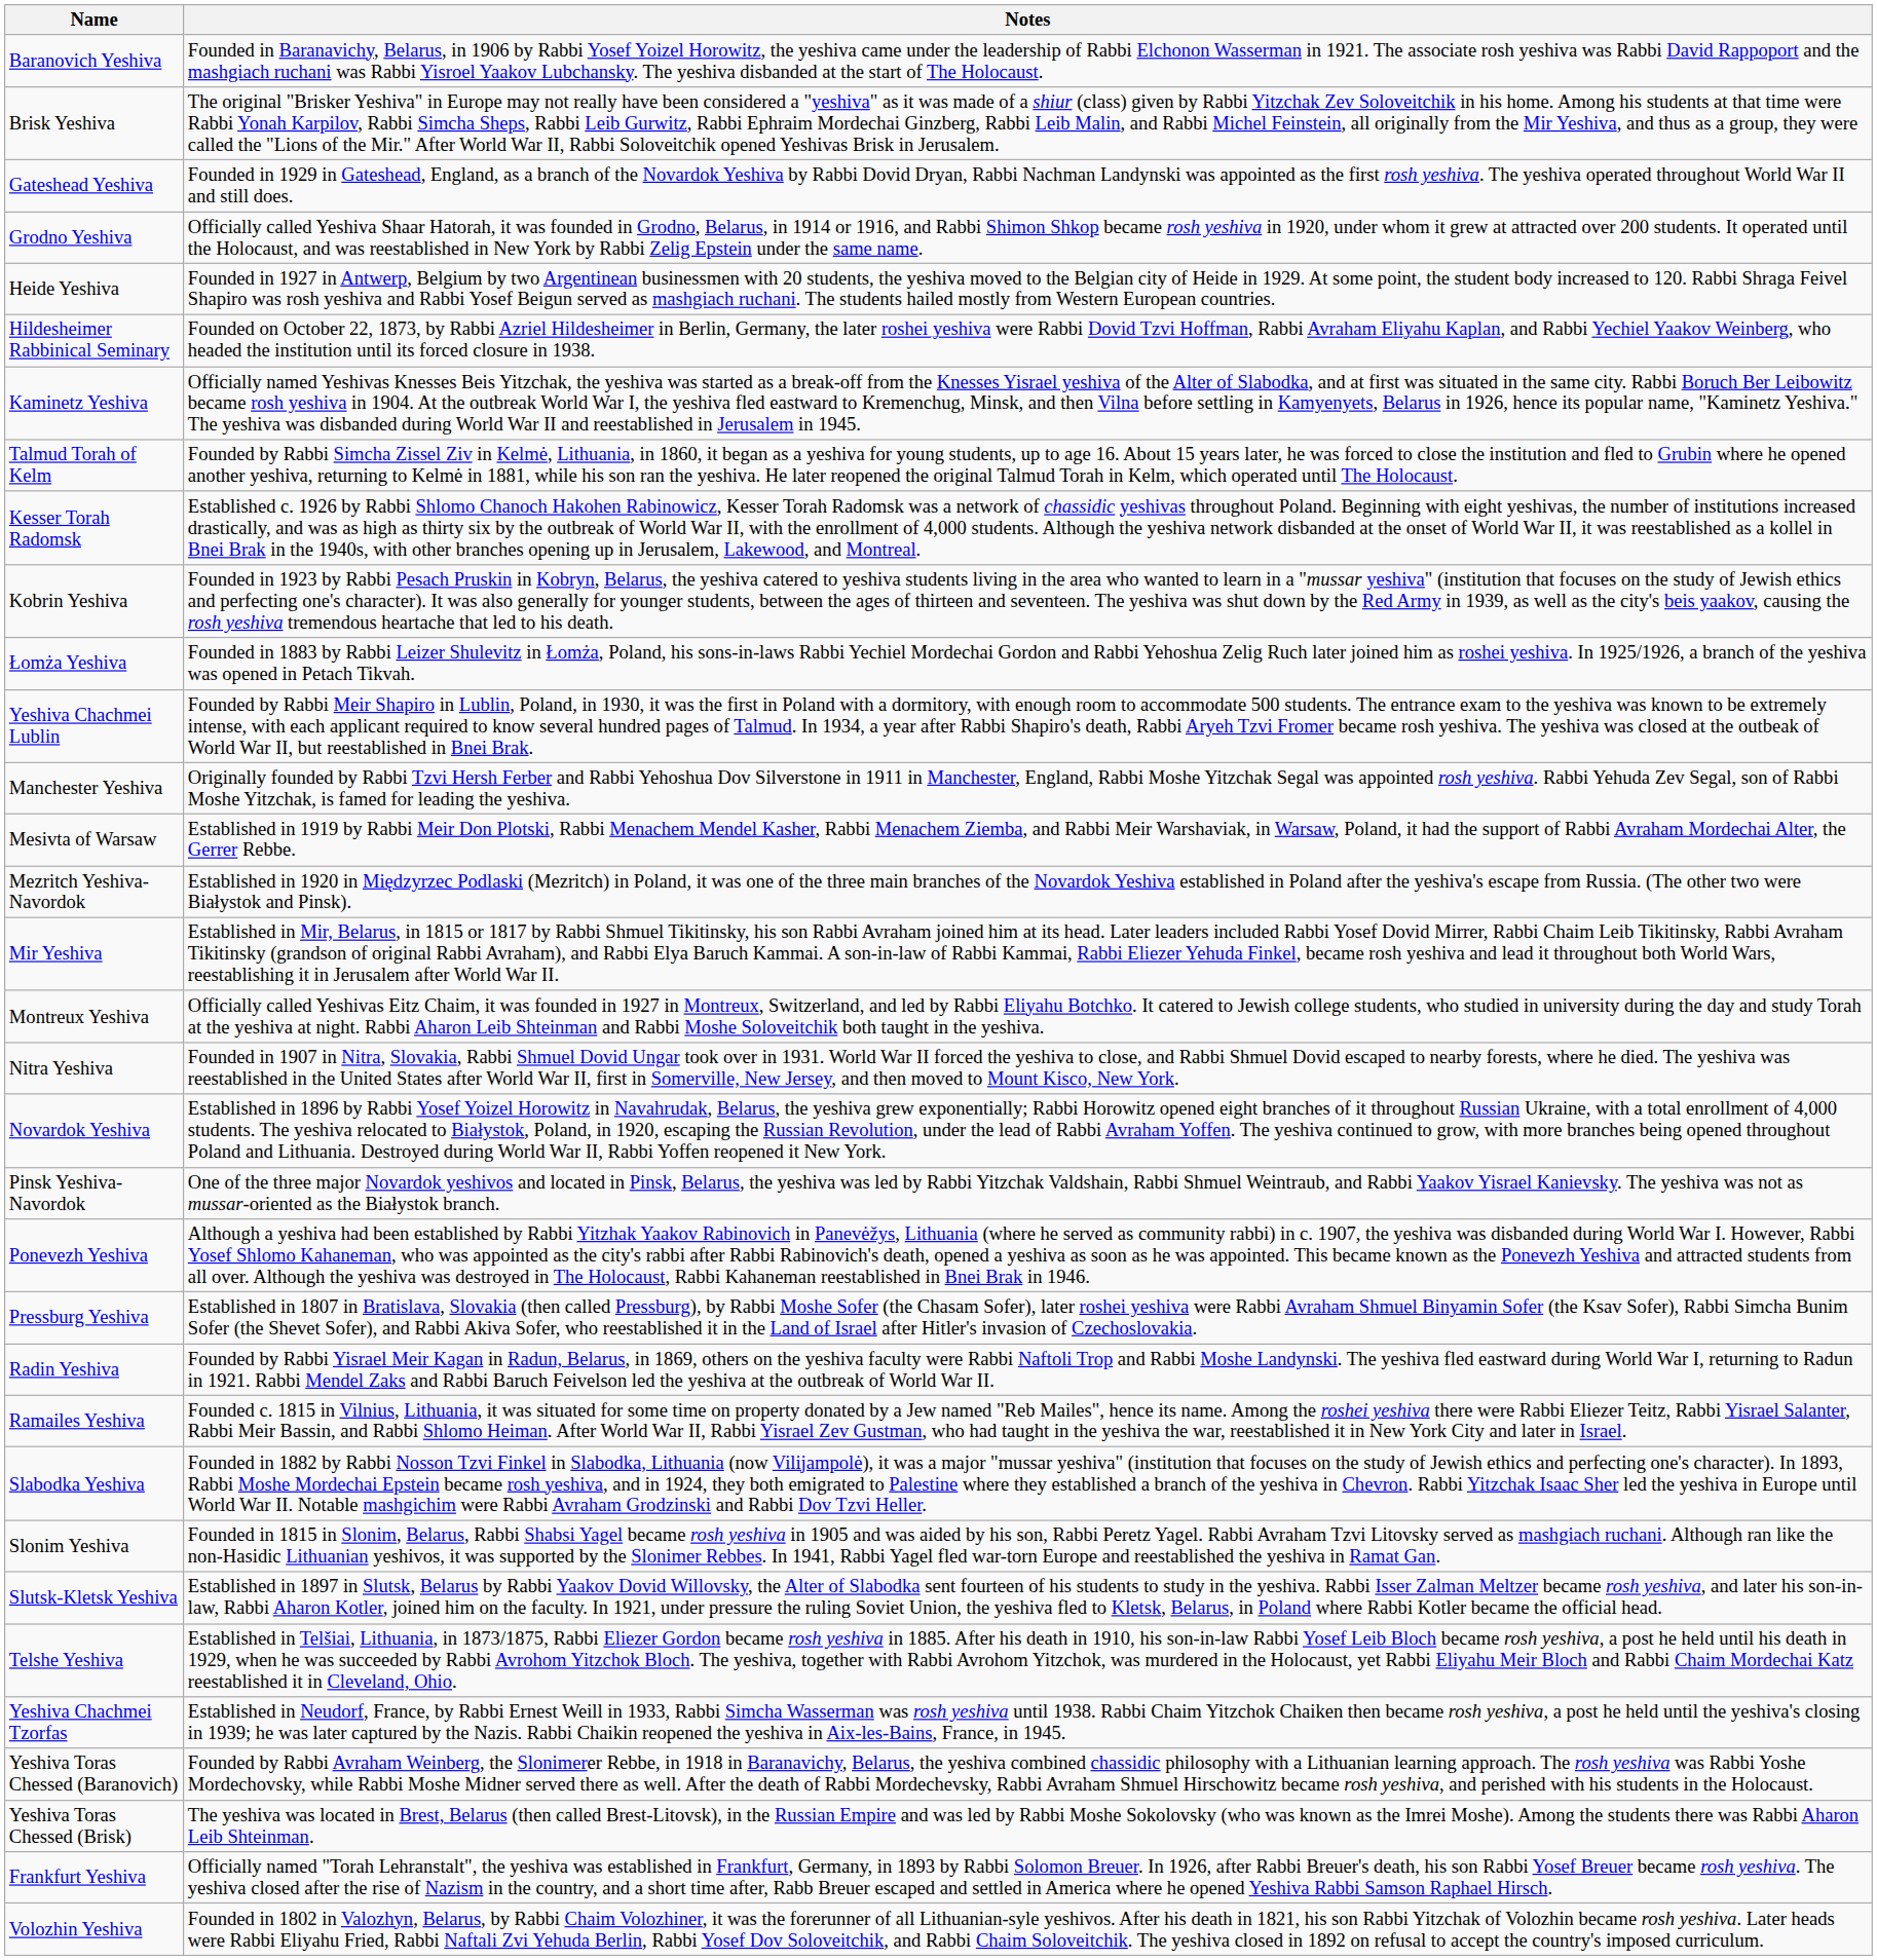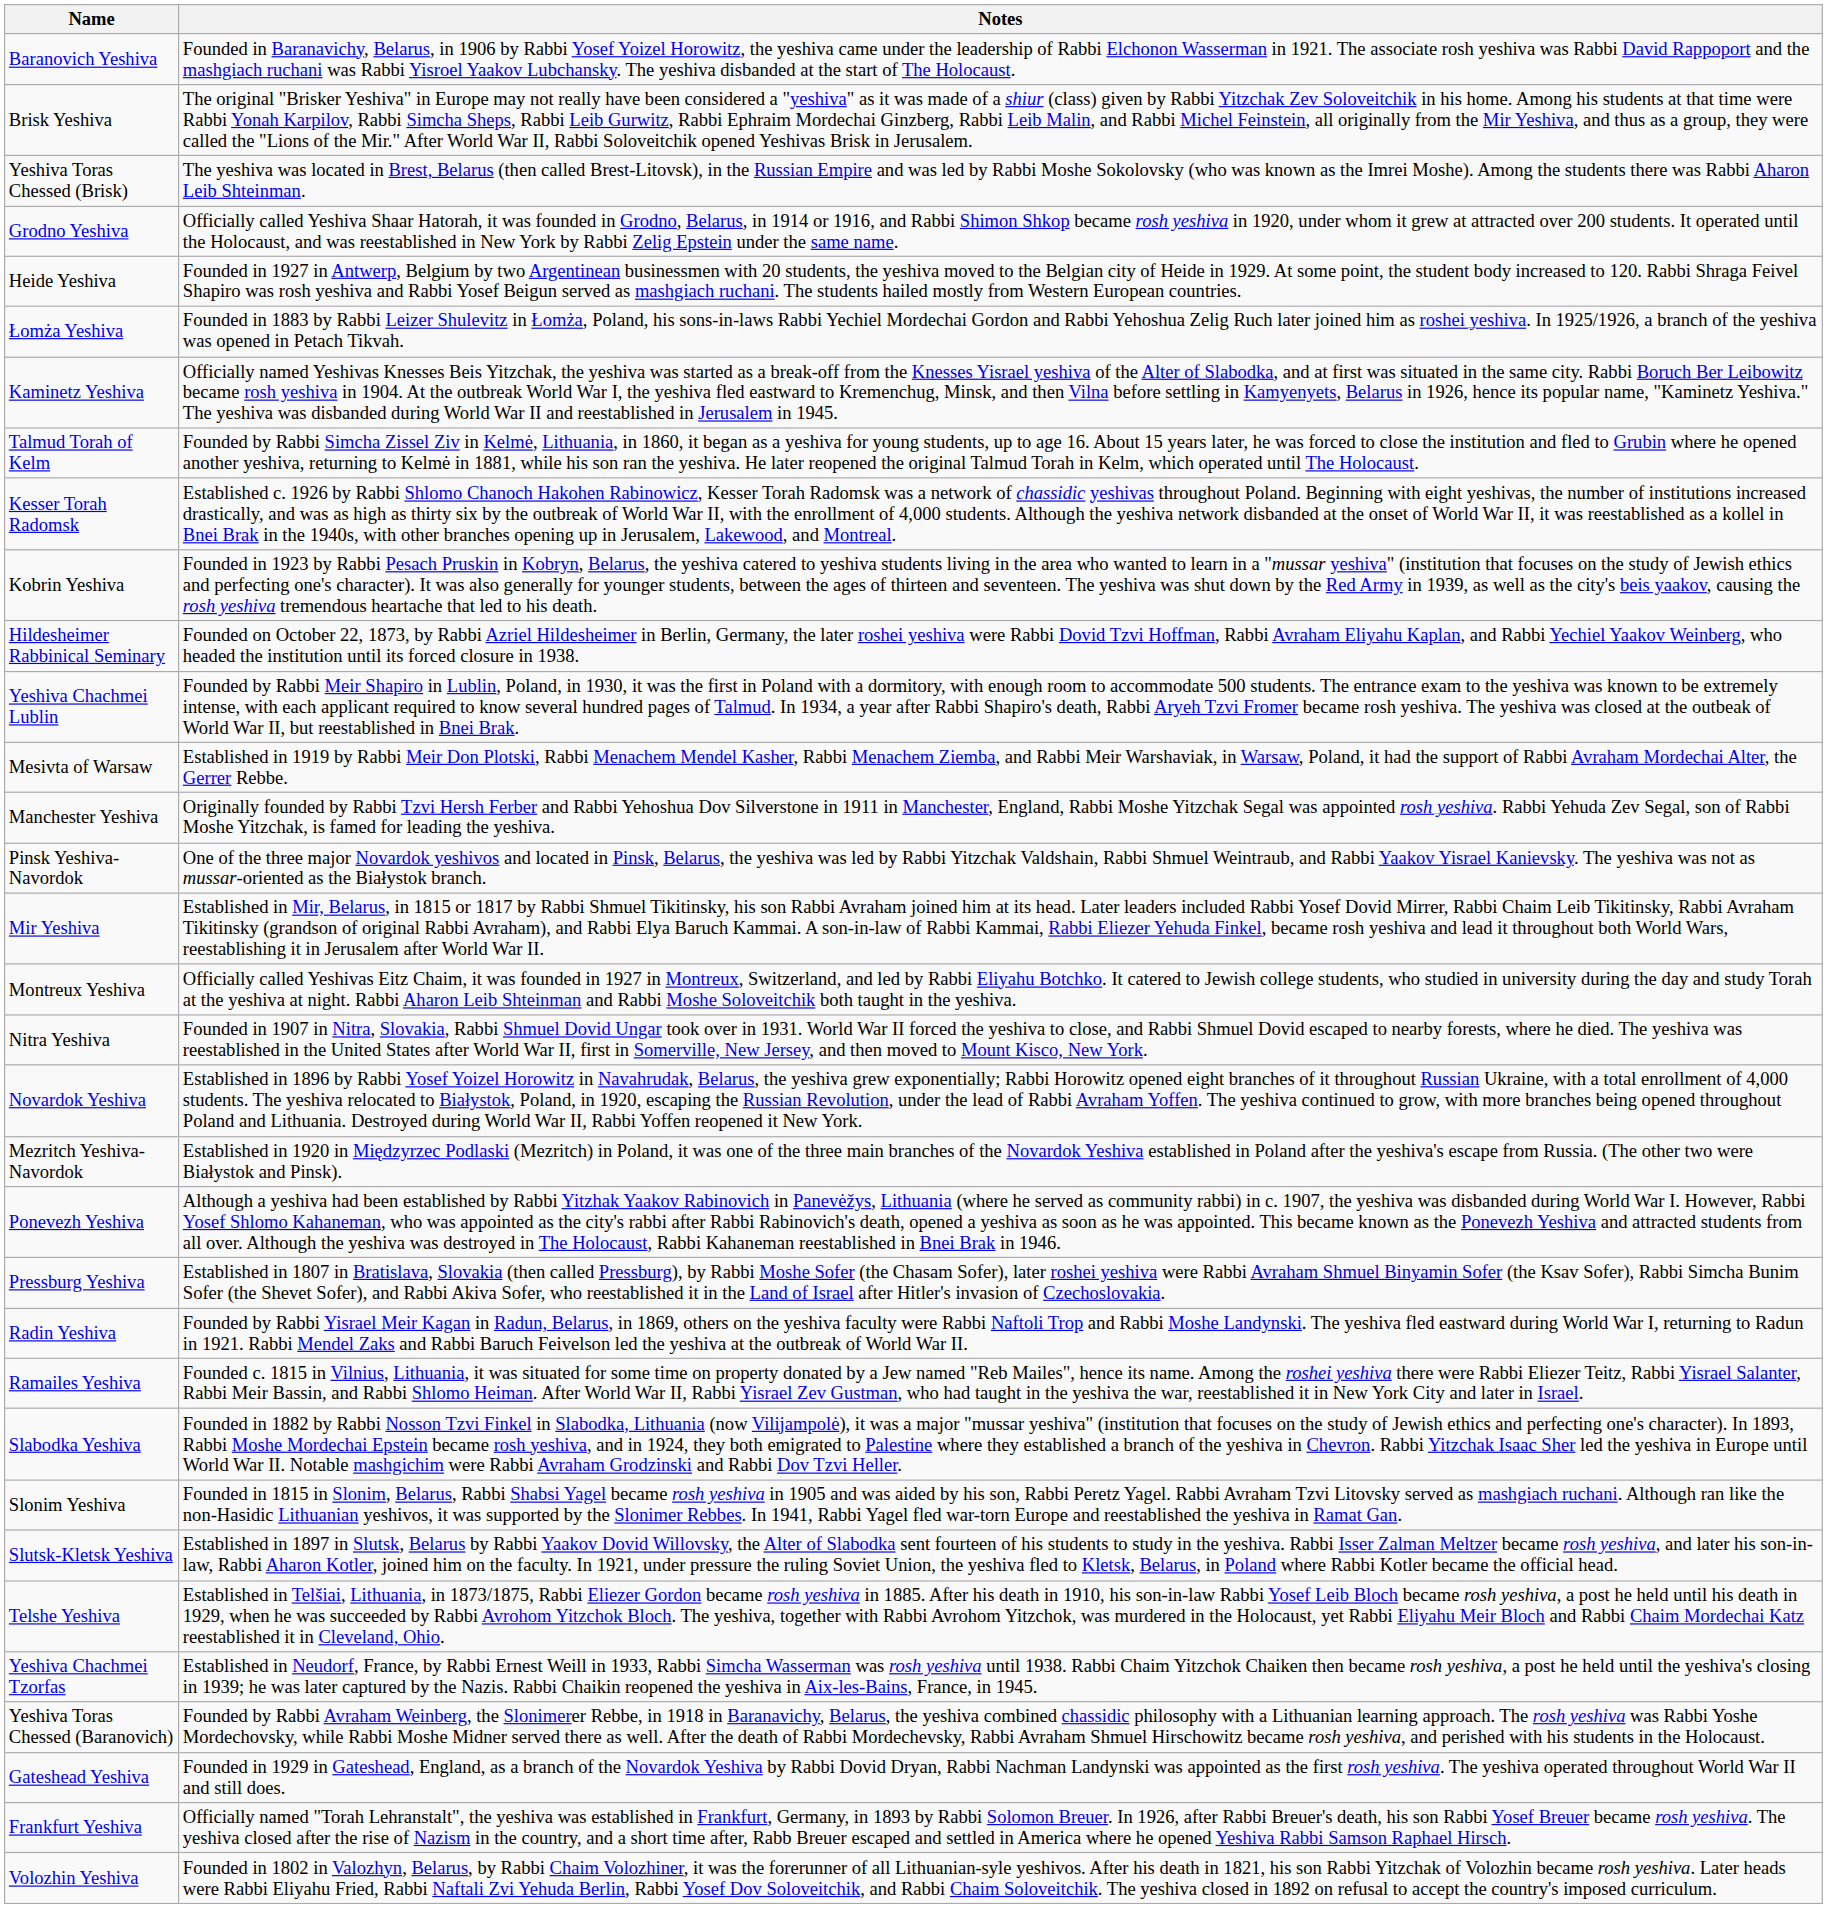rows swapped: Gateshead Yeshiva <-> Yeshiva Toras Chessed (Brisk)
rows swapped: Hildesheimer Rabbinical Seminary <-> Łomża Yeshiva
rows swapped: Manchester Yeshiva <-> Mesivta of Warsaw
rows swapped: Mezritch Yeshiva-Navordok <-> Pinsk Yeshiva-Navordok
